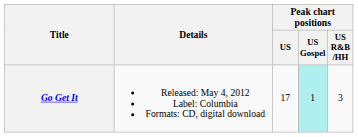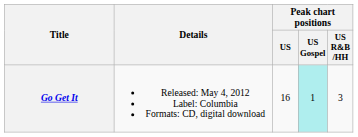Go Get It | Peak chart positions / US: 17 -> 16
